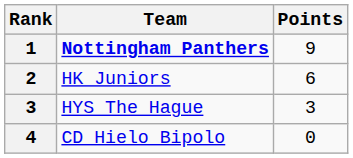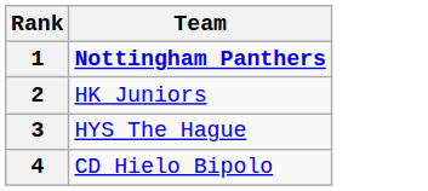- column: Points | 9 | 6 | 3 | 0
